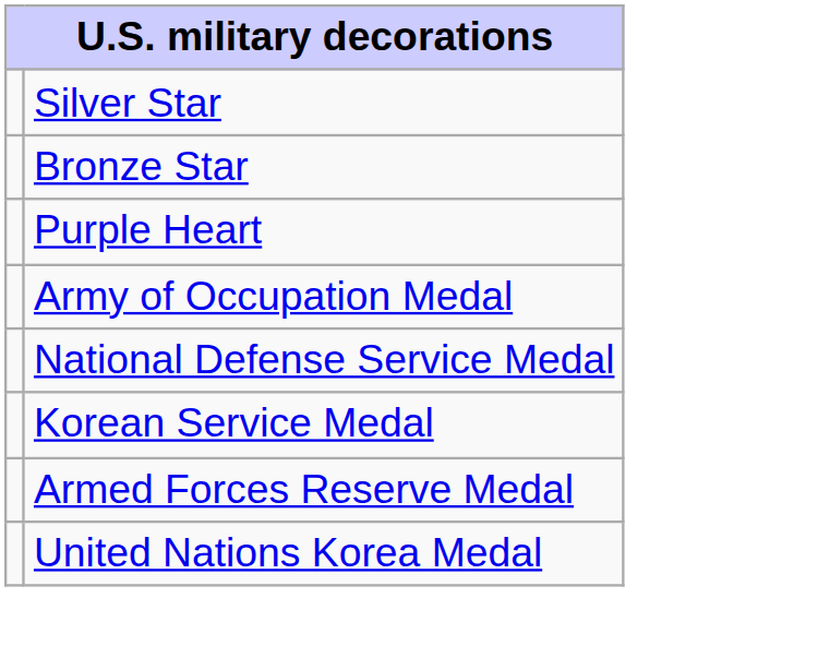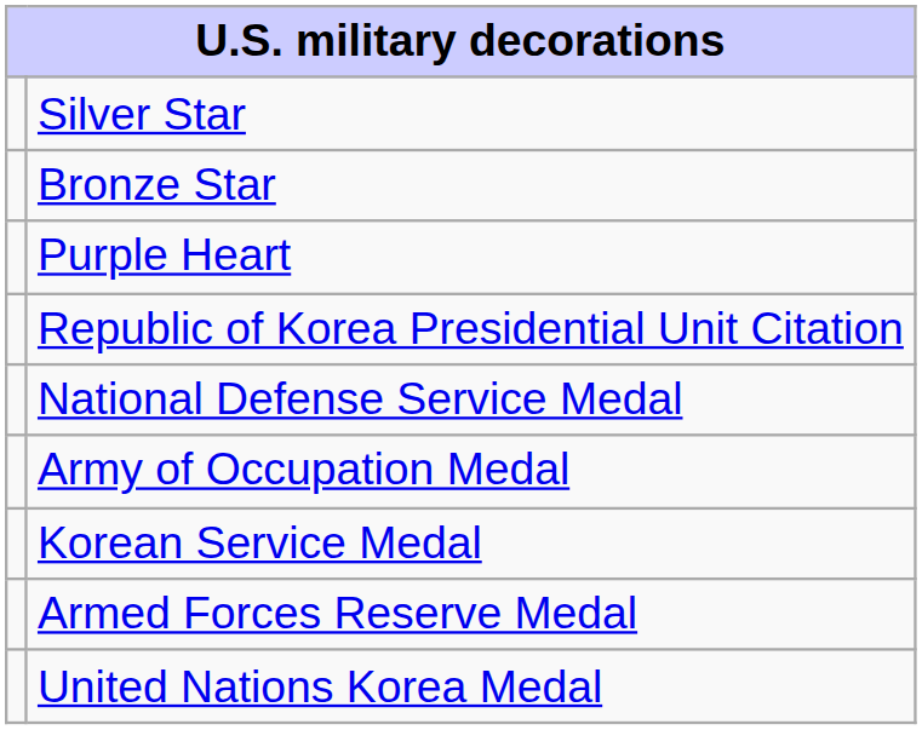+ row: Republic of Korea Presidential Unit Citation
rows swapped: Army of Occupation Medal <-> National Defense Service Medal
